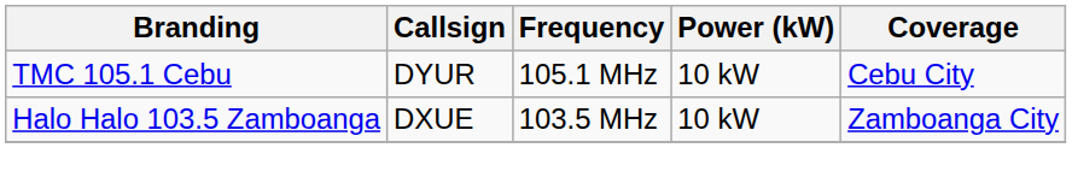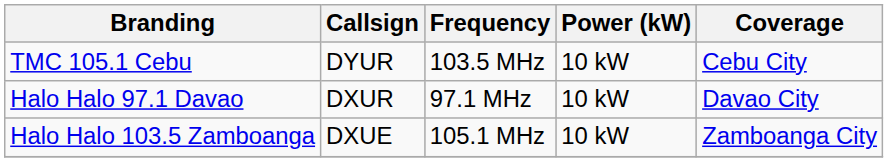TMC 105.1 Cebu | Frequency: 105.1 MHz -> 103.5 MHz
+ row: Halo Halo 97.1 Davao | DXUR | 97.1 MHz | 10 kW | Davao City
Halo Halo 103.5 Zamboanga | Frequency: 103.5 MHz -> 105.1 MHz
